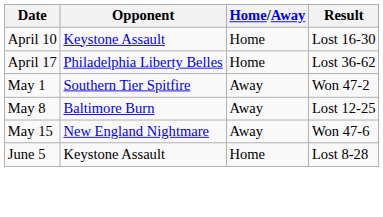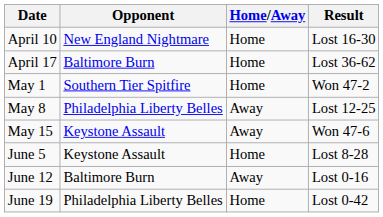April 10 | Opponent: Keystone Assault -> New England Nightmare
April 17 | Opponent: Philadelphia Liberty Belles -> Baltimore Burn
May 1 | Home/Away: Away -> Home
May 8 | Opponent: Baltimore Burn -> Philadelphia Liberty Belles
May 15 | Opponent: New England Nightmare -> Keystone Assault
+ row: June 12 | Baltimore Burn | Away | Lost 0-16
+ row: June 19 | Philadelphia Liberty Belles | Home | Lost 0-42
